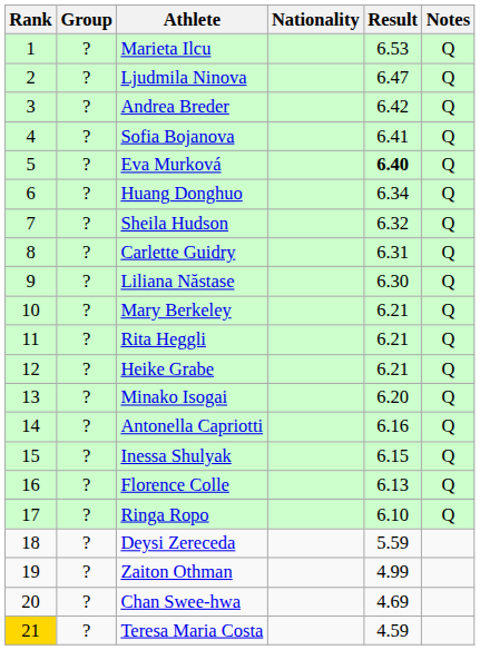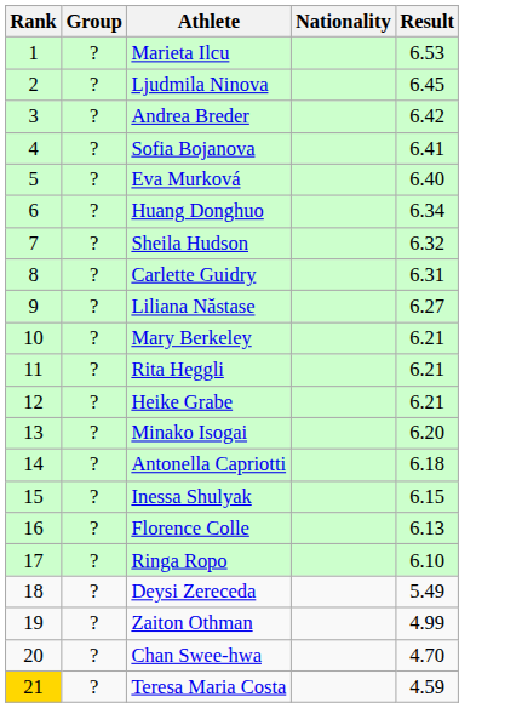- column: Notes | Q | Q | Q | Q | Q | Q | Q | Q | Q | Q | Q | Q | Q | Q | Q | Q | Q
Ljudmila Ninova | Result: 6.47 -> 6.45
Eva Murková | Result: bold -> normal
Liliana Năstase | Result: 6.30 -> 6.27
Antonella Capriotti | Result: 6.16 -> 6.18
Deysi Zereceda | Result: 5.59 -> 5.49
Chan Swee-hwa | Result: 4.69 -> 4.70
